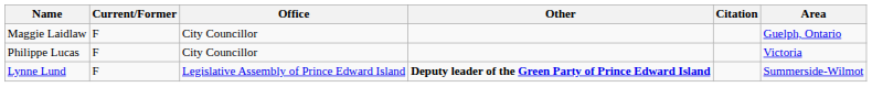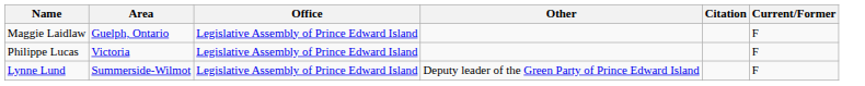columns swapped: Area <-> Current/Former
Maggie Laidlaw | Office: City Councillor -> Legislative Assembly of Prince Edward Island
Philippe Lucas | Office: City Councillor -> Legislative Assembly of Prince Edward Island
Lynne Lund | Other: bold -> normal
